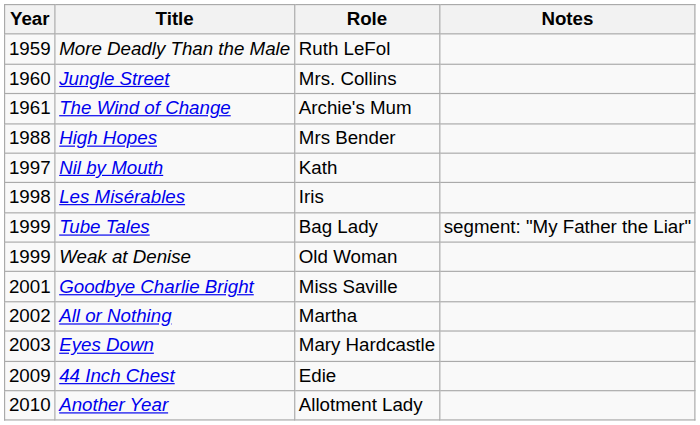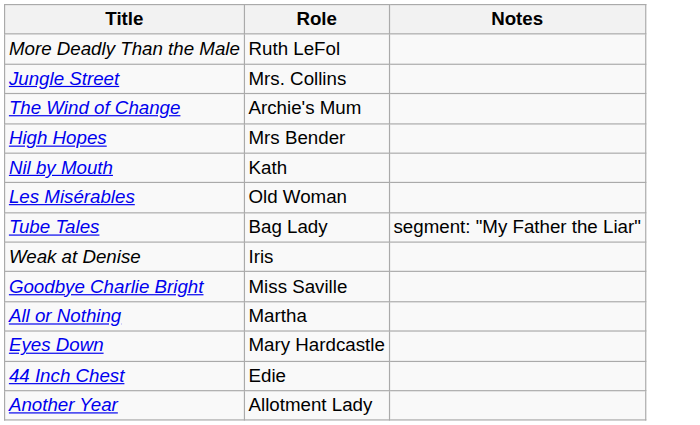- column: Year | 1959 | 1960 | 1961 | 1988 | 1997 | 1998 | 1999 | 1999 | 2001 | 2002 | 2003 | 2009 | 2010
Les Misérables | Role: Iris -> Old Woman
Weak at Denise | Role: Old Woman -> Iris
